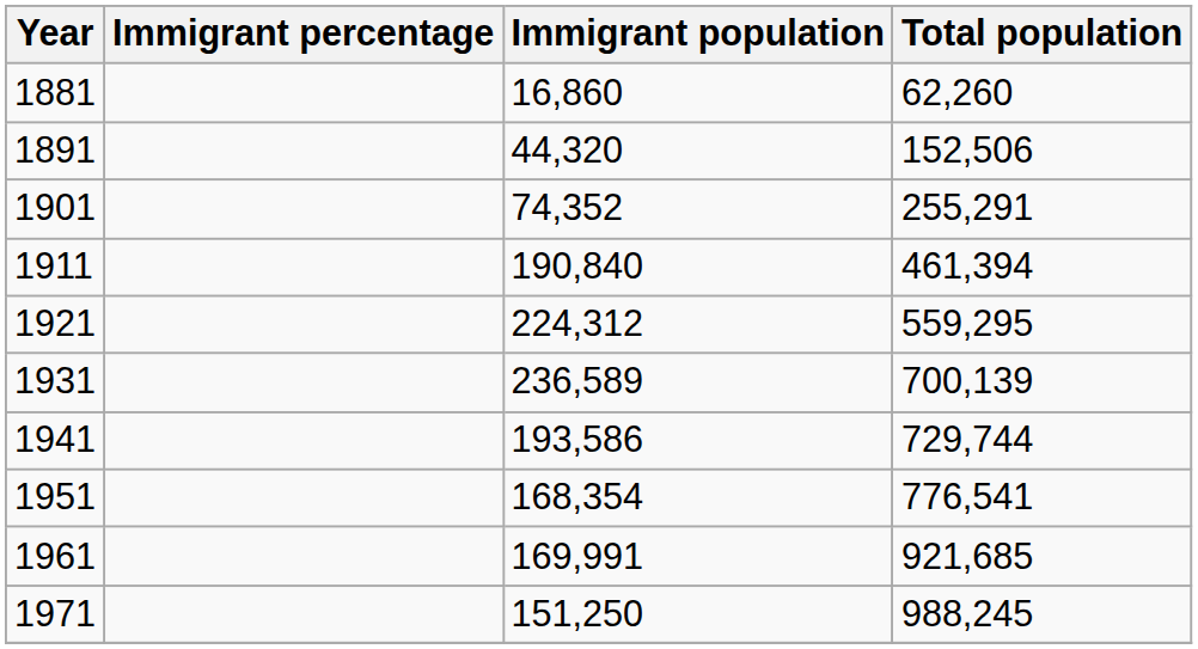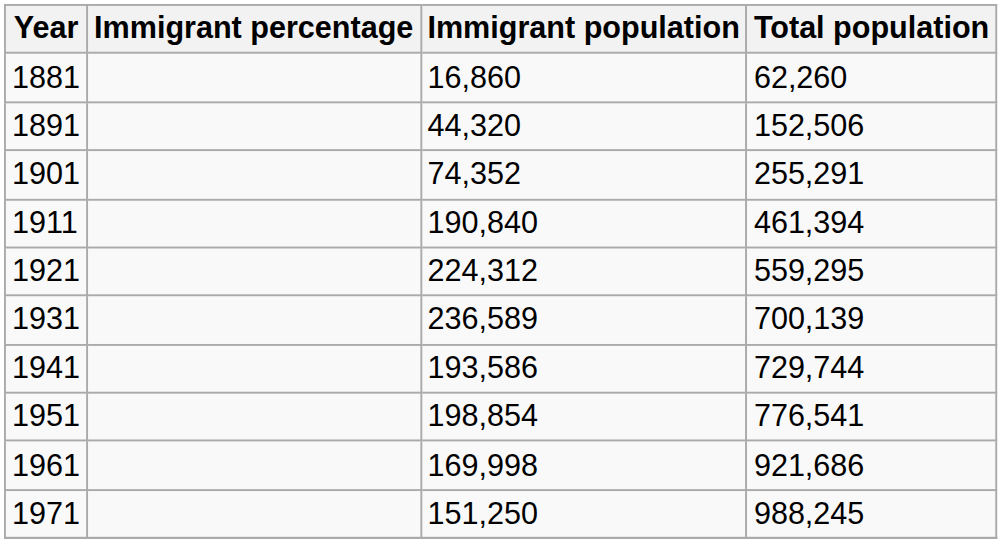1951 | Immigrant population: 168,354 -> 198,854
1961 | Immigrant population: 169,991 -> 169,998
1961 | Total population: 921,685 -> 921,686
